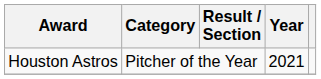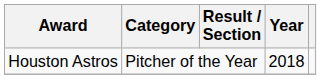Houston Astros | Year: 2021 -> 2018
